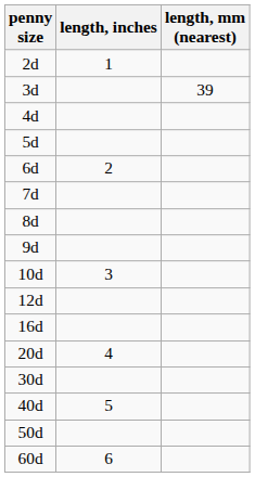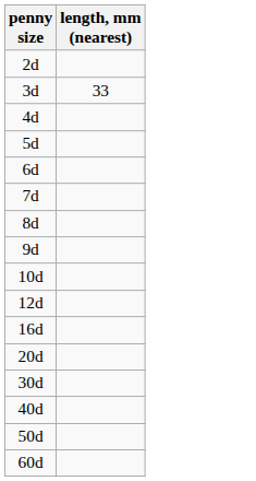- column: length, inches | 1 | 2 | 3 | 4 | 5 | 6
3d | length, mm (nearest): 39 -> 33
